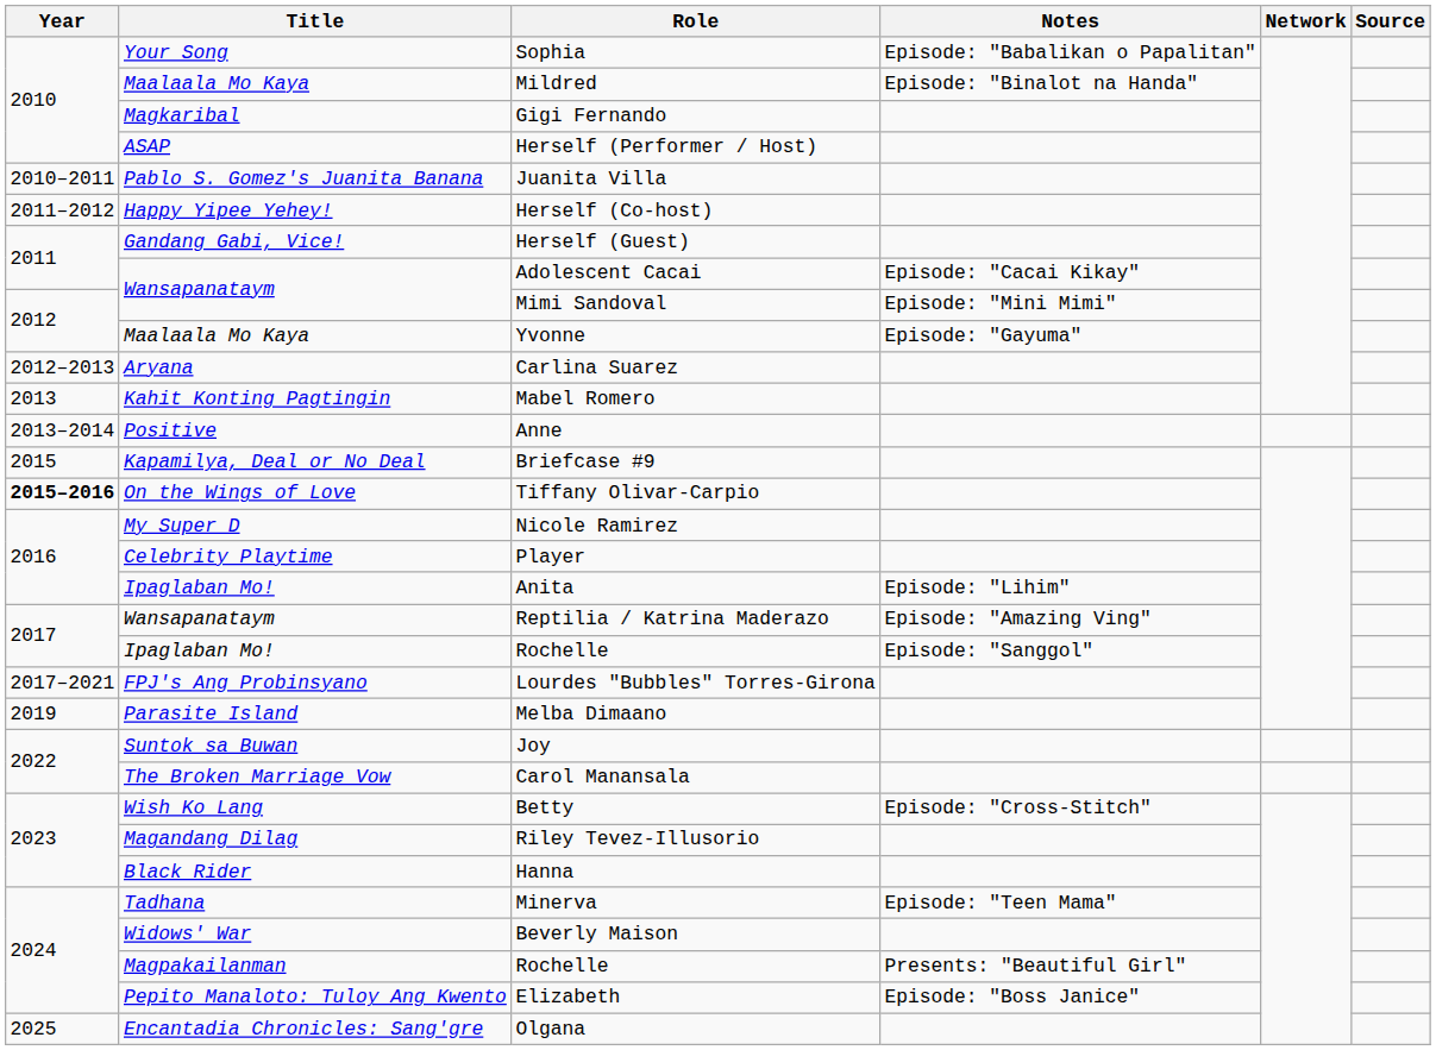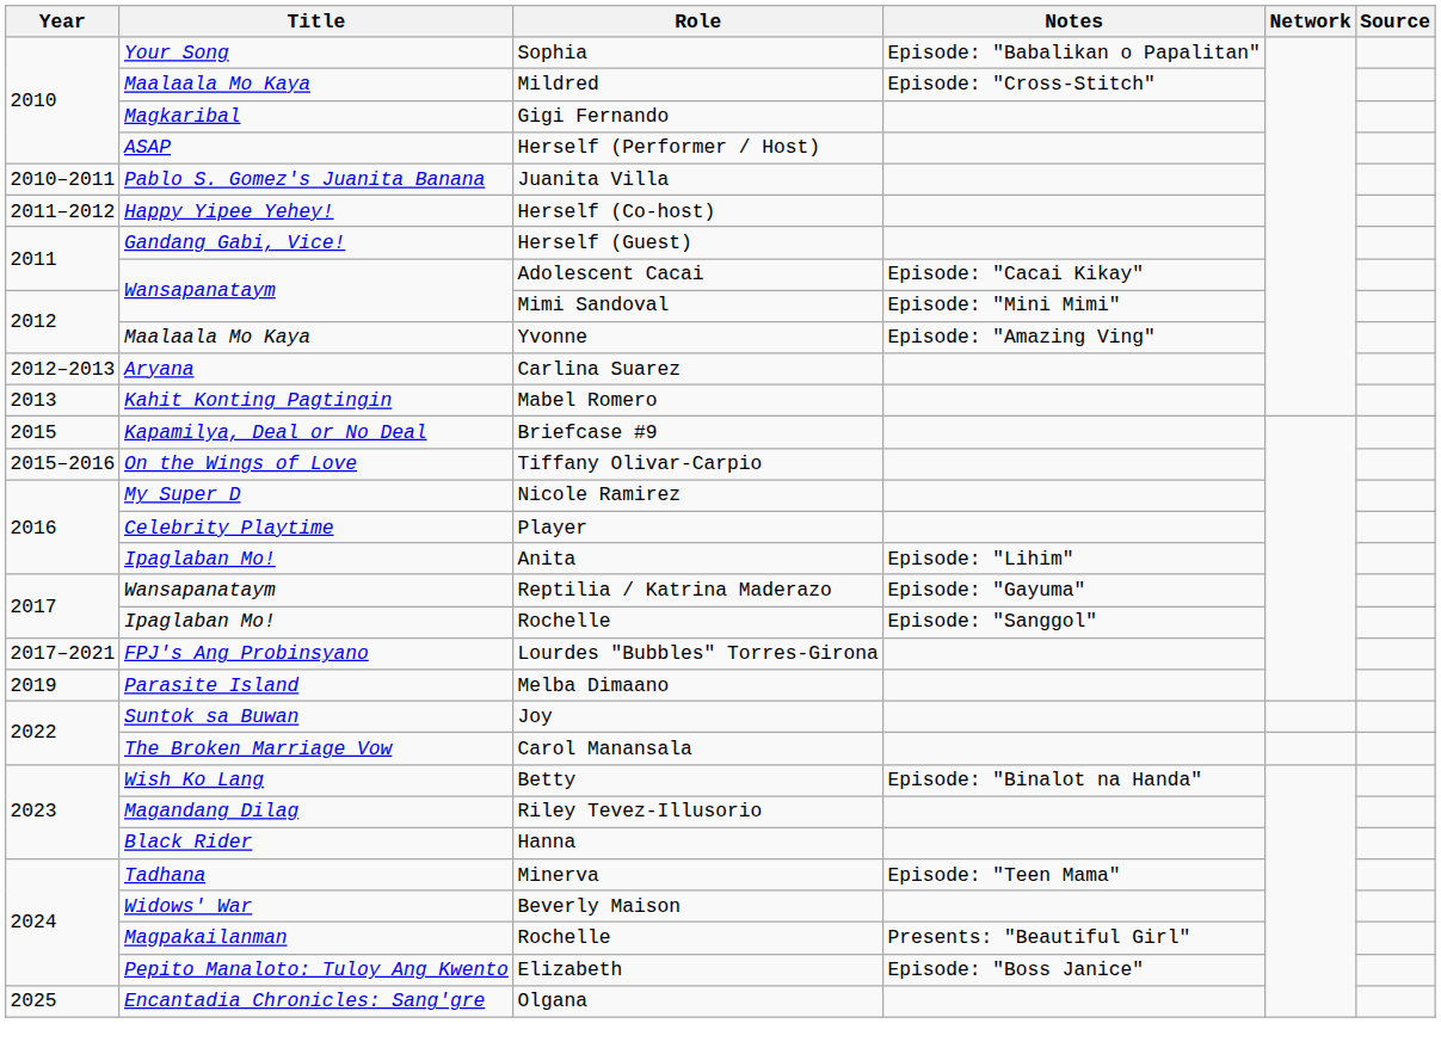Mildred | Notes: Episode: "Binalot na Handa" -> Episode: "Cross-Stitch"
Yvonne | Notes: Episode: "Gayuma" -> Episode: "Amazing Ving"
- row: 2013–2014 | Positive | Anne
Tiffany Olivar-Carpio | Year: bold -> normal
Reptilia / Katrina Maderazo | Notes: Episode: "Amazing Ving" -> Episode: "Gayuma"
Betty | Notes: Episode: "Cross-Stitch" -> Episode: "Binalot na Handa"
